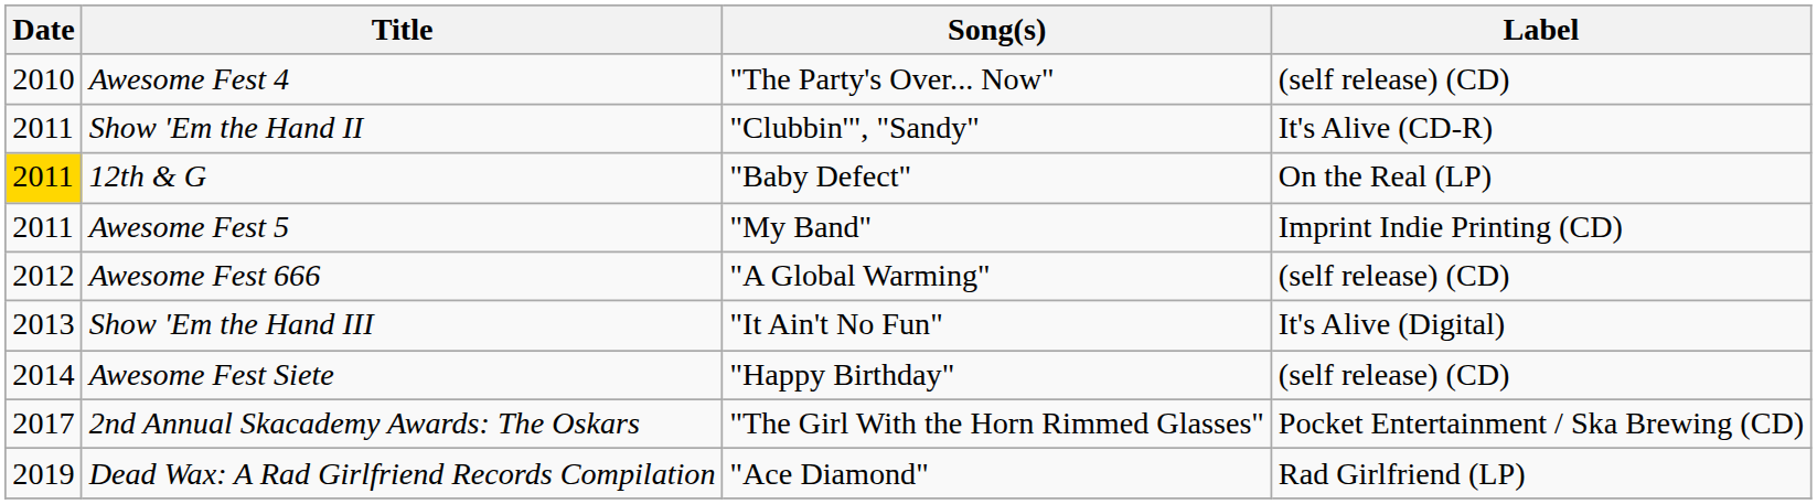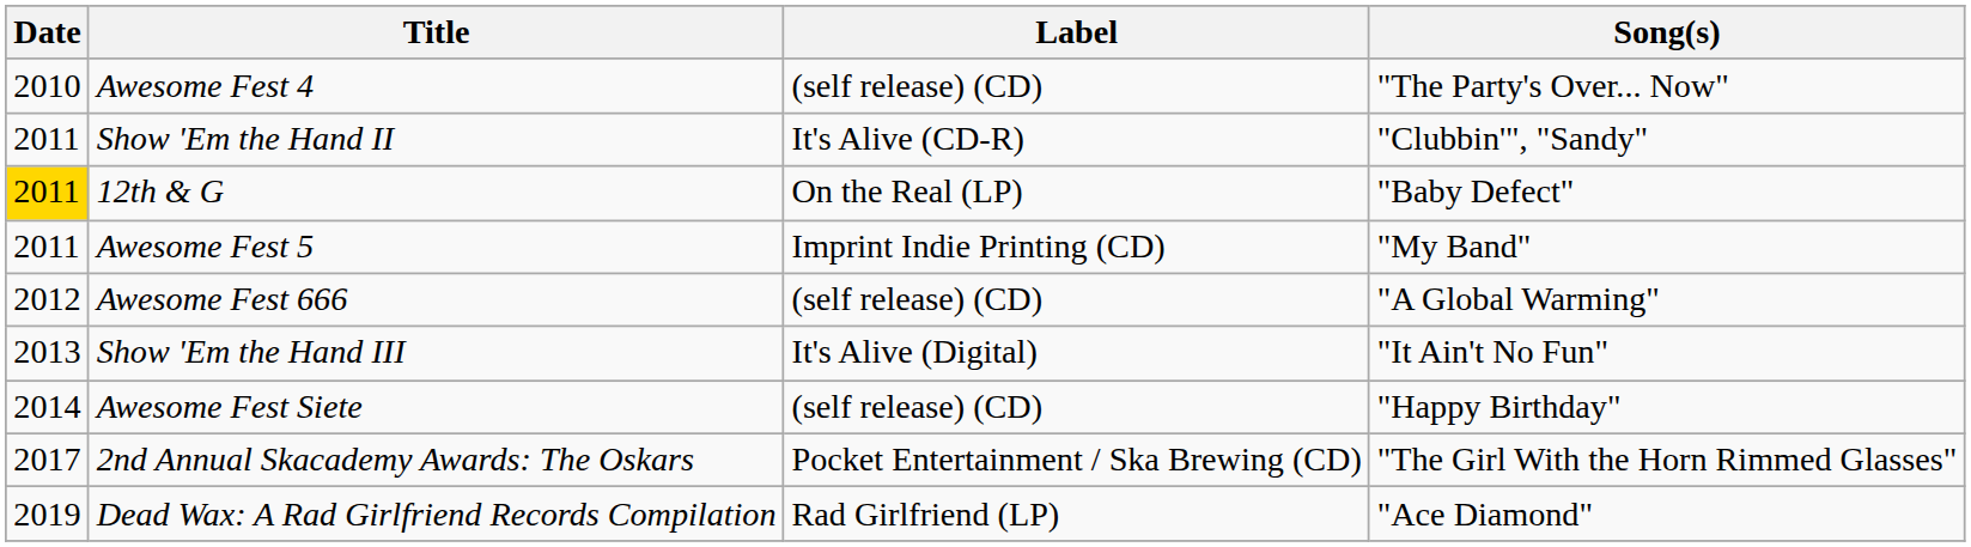columns swapped: Song(s) <-> Label
